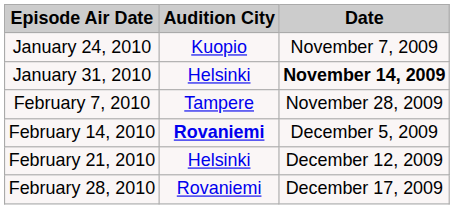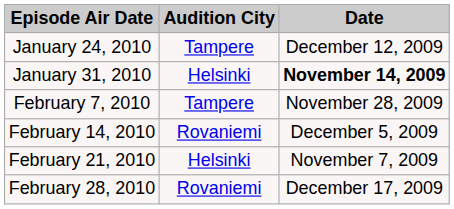January 24, 2010 | Audition City: Kuopio -> Tampere
January 24, 2010 | Date: November 7, 2009 -> December 12, 2009
February 14, 2010 | Audition City: bold -> normal
February 21, 2010 | Date: December 12, 2009 -> November 7, 2009
